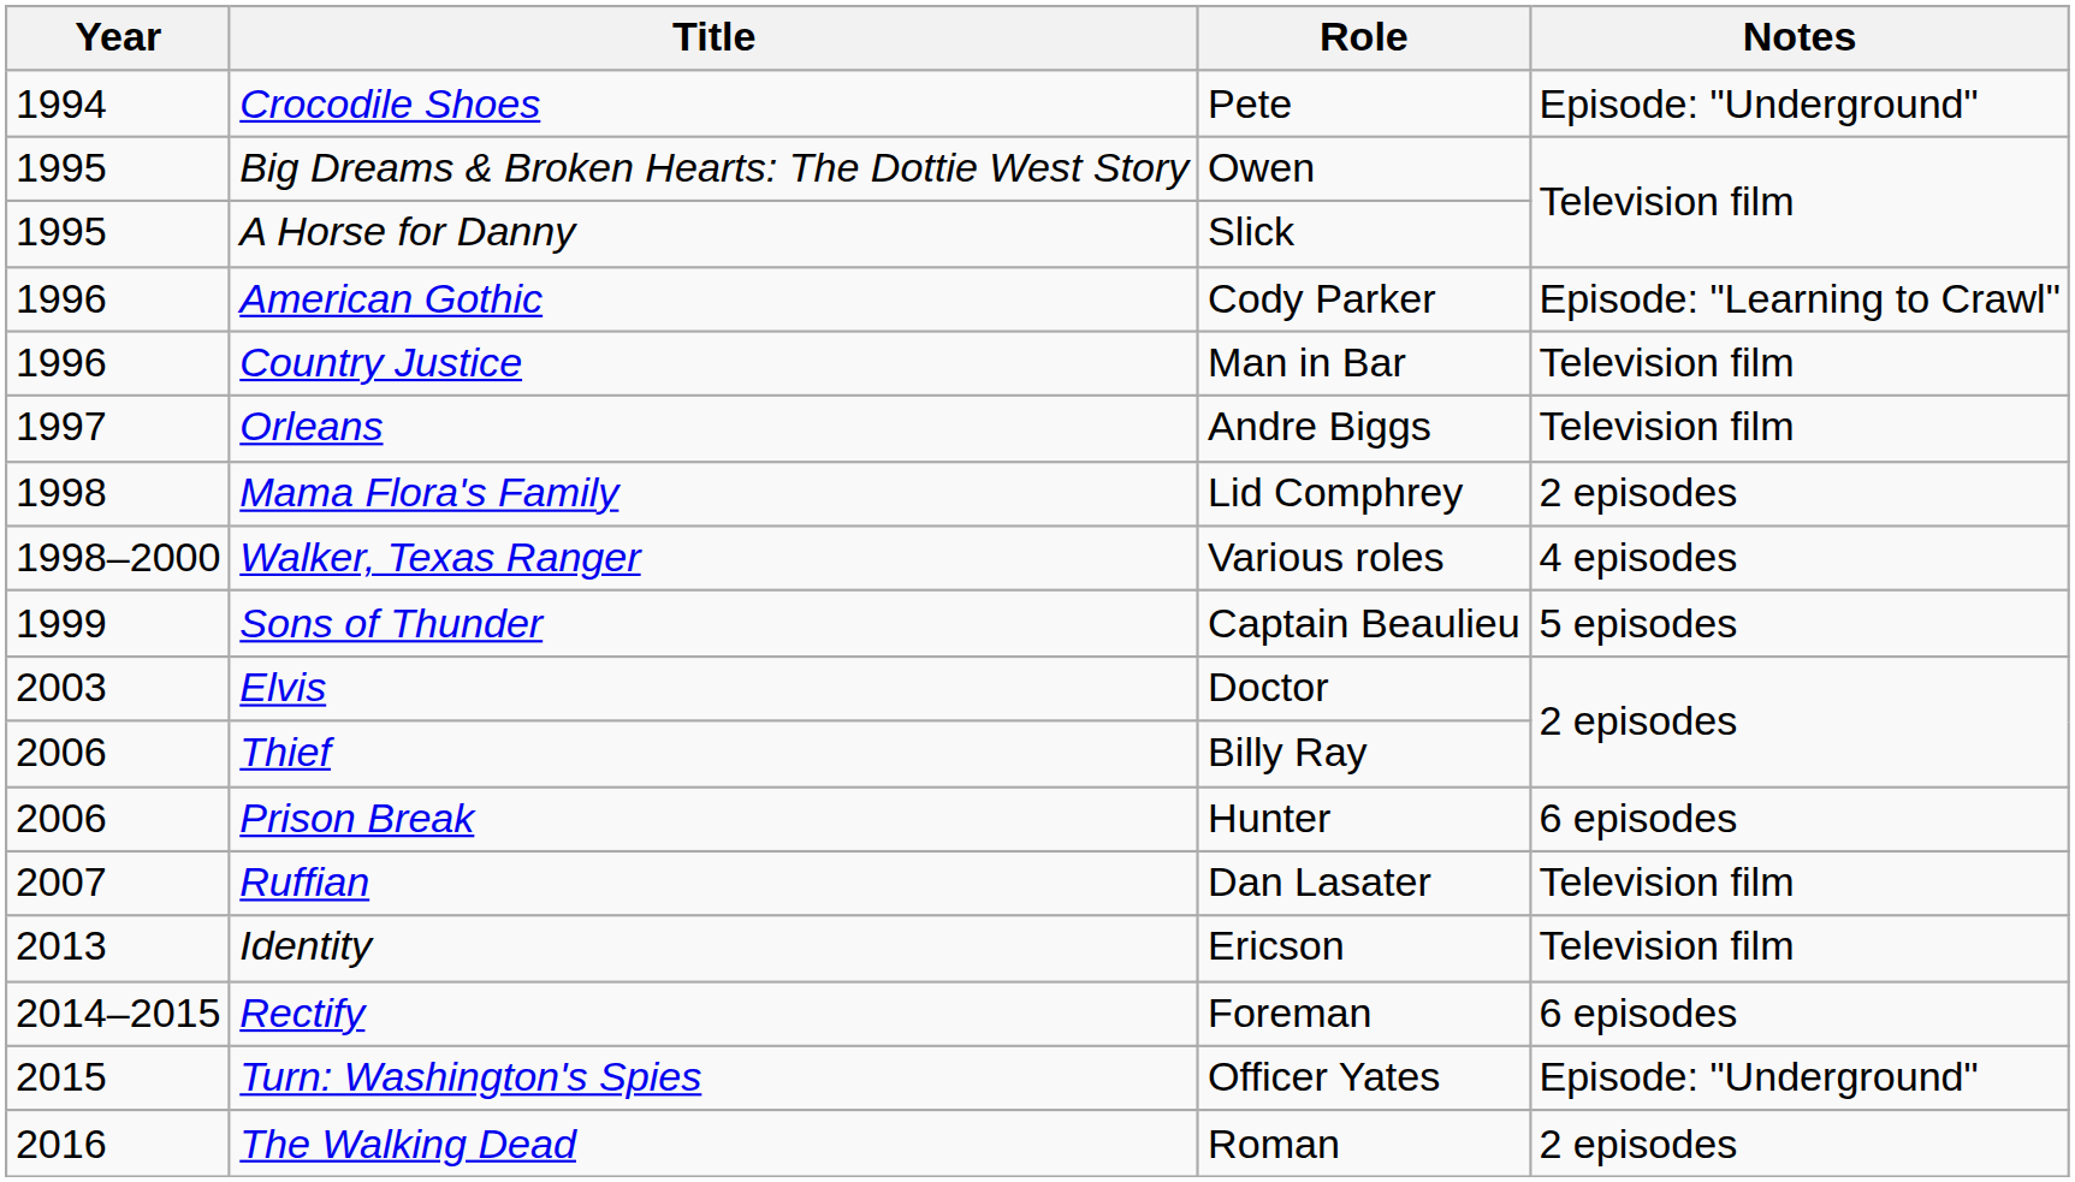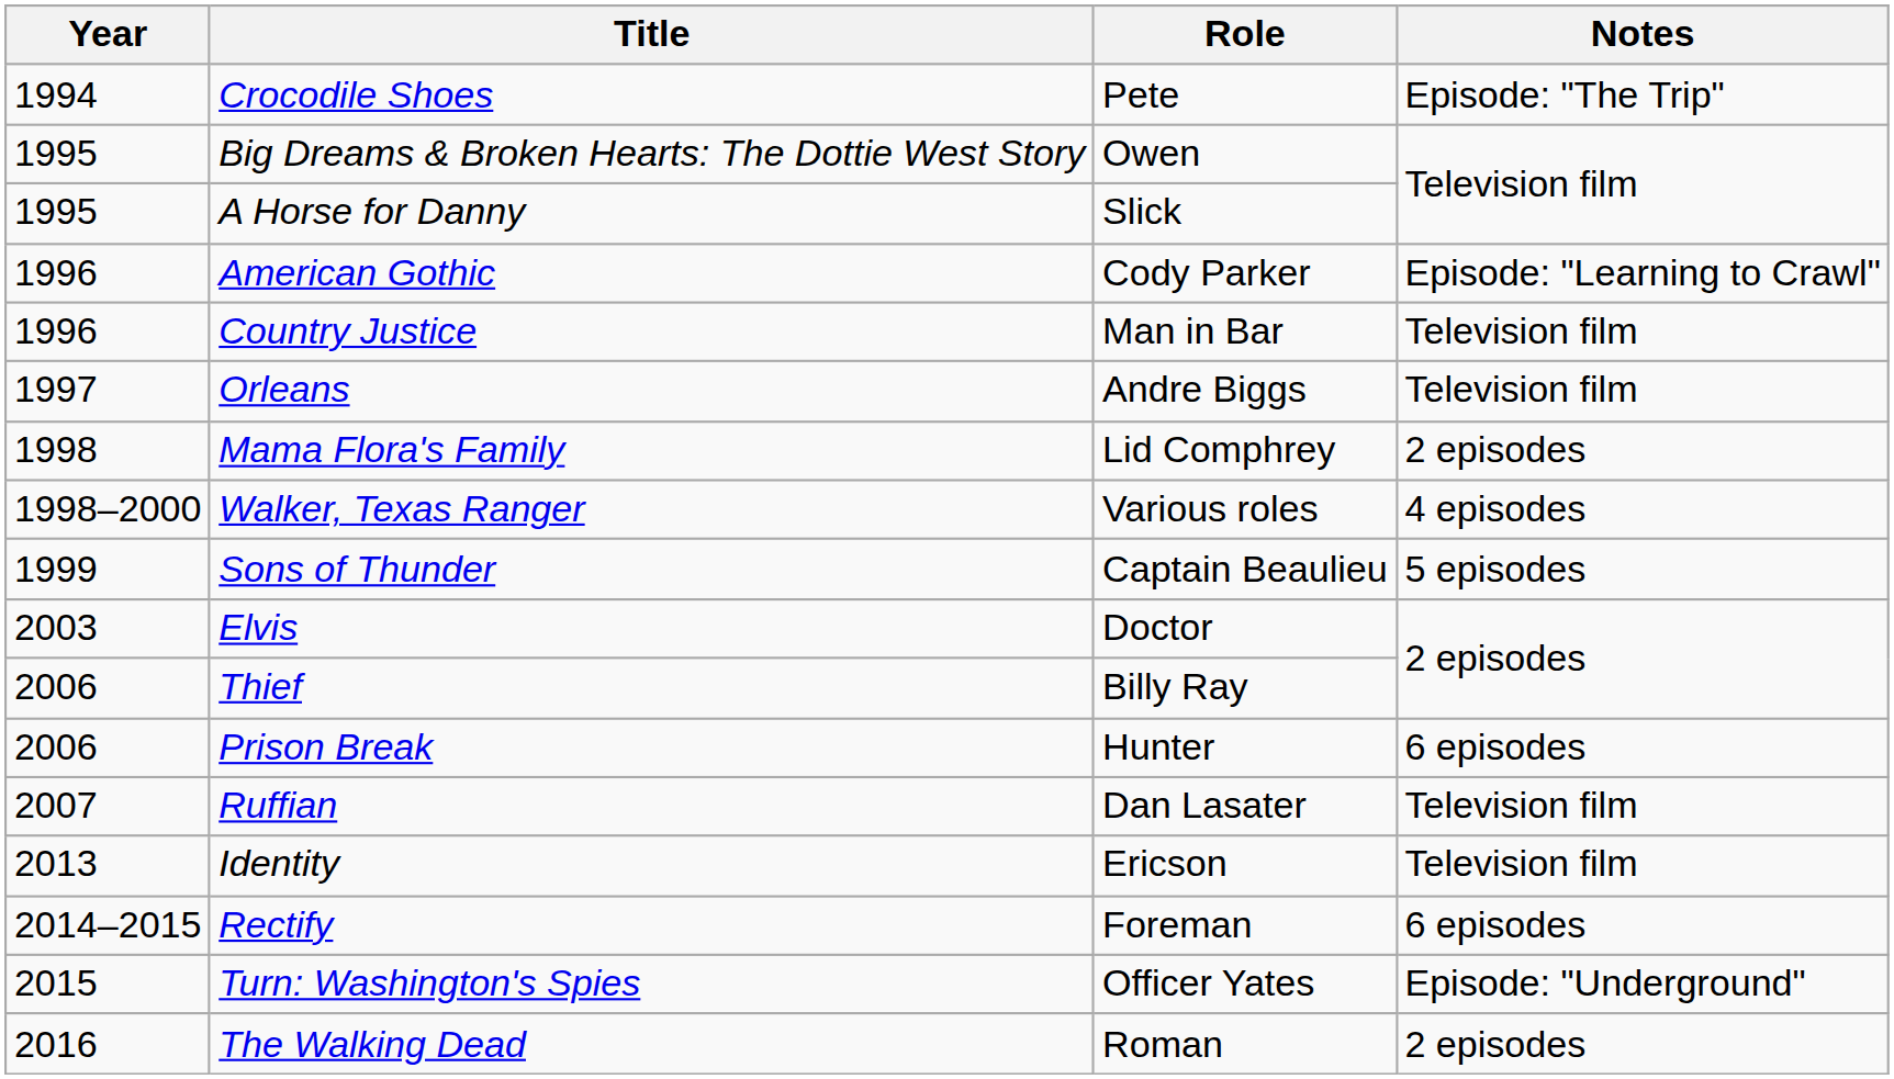Crocodile Shoes | Notes: Episode: "Underground" -> Episode: "The Trip"
